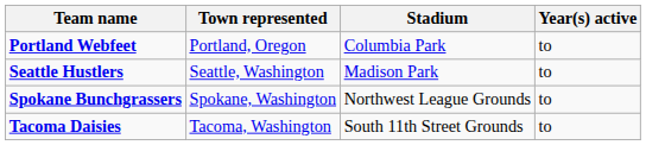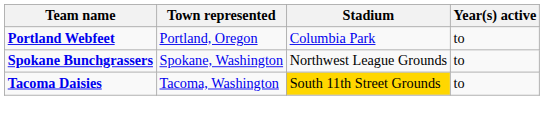- row: Seattle Hustlers | Seattle, Washington | Madison Park | to
Tacoma Daisies | Stadium: no background -> gold background
